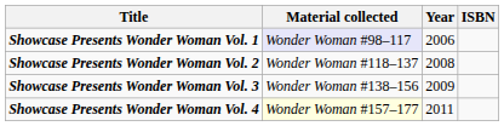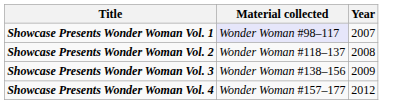- column: ISBN
Showcase Presents Wonder Woman Vol. 1 | Year: 2006 -> 2007
Showcase Presents Wonder Woman Vol. 4 | Material collected: lightyellow background -> no background
Showcase Presents Wonder Woman Vol. 4 | Year: 2011 -> 2012
